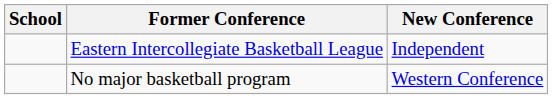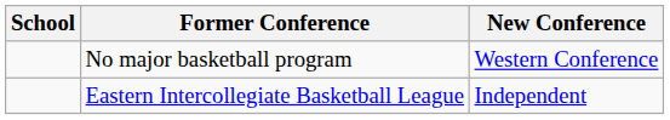rows swapped: Eastern Intercollegiate Basketball League <-> No major basketball program
